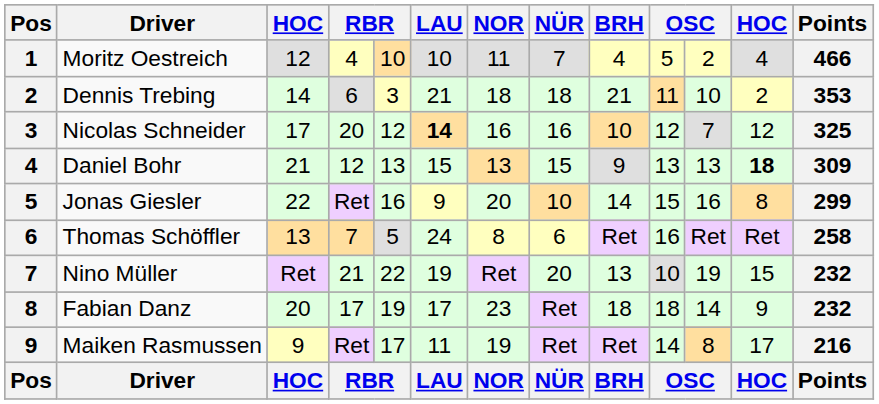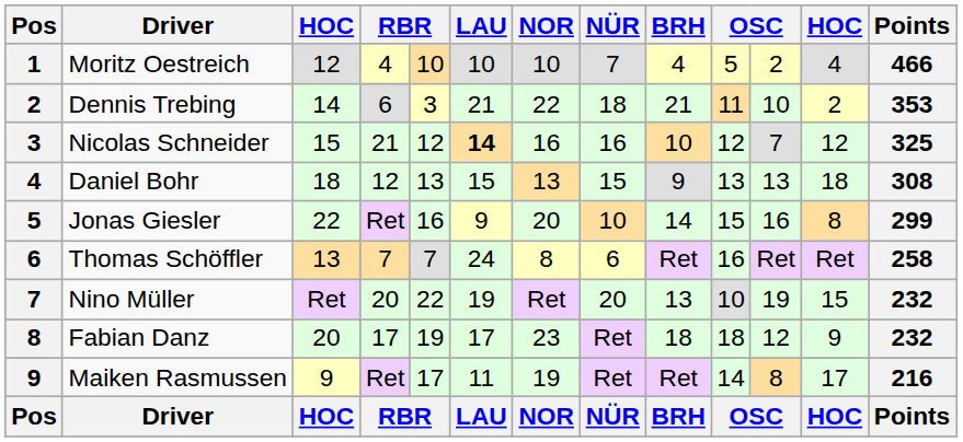Moritz Oestreich | NOR: 11 -> 10
Dennis Trebing | NOR: 18 -> 22
Nicolas Schneider | column 3: 17 -> 15
Nicolas Schneider | column 4: 20 -> 21
Daniel Bohr | column 3: 21 -> 18
Daniel Bohr | column 12: bold -> normal
Daniel Bohr | Points: 309 -> 308
Thomas Schöffler | column 5: 5 -> 7
Nino Müller | column 4: 21 -> 20
Fabian Danz | column 11: 14 -> 12
